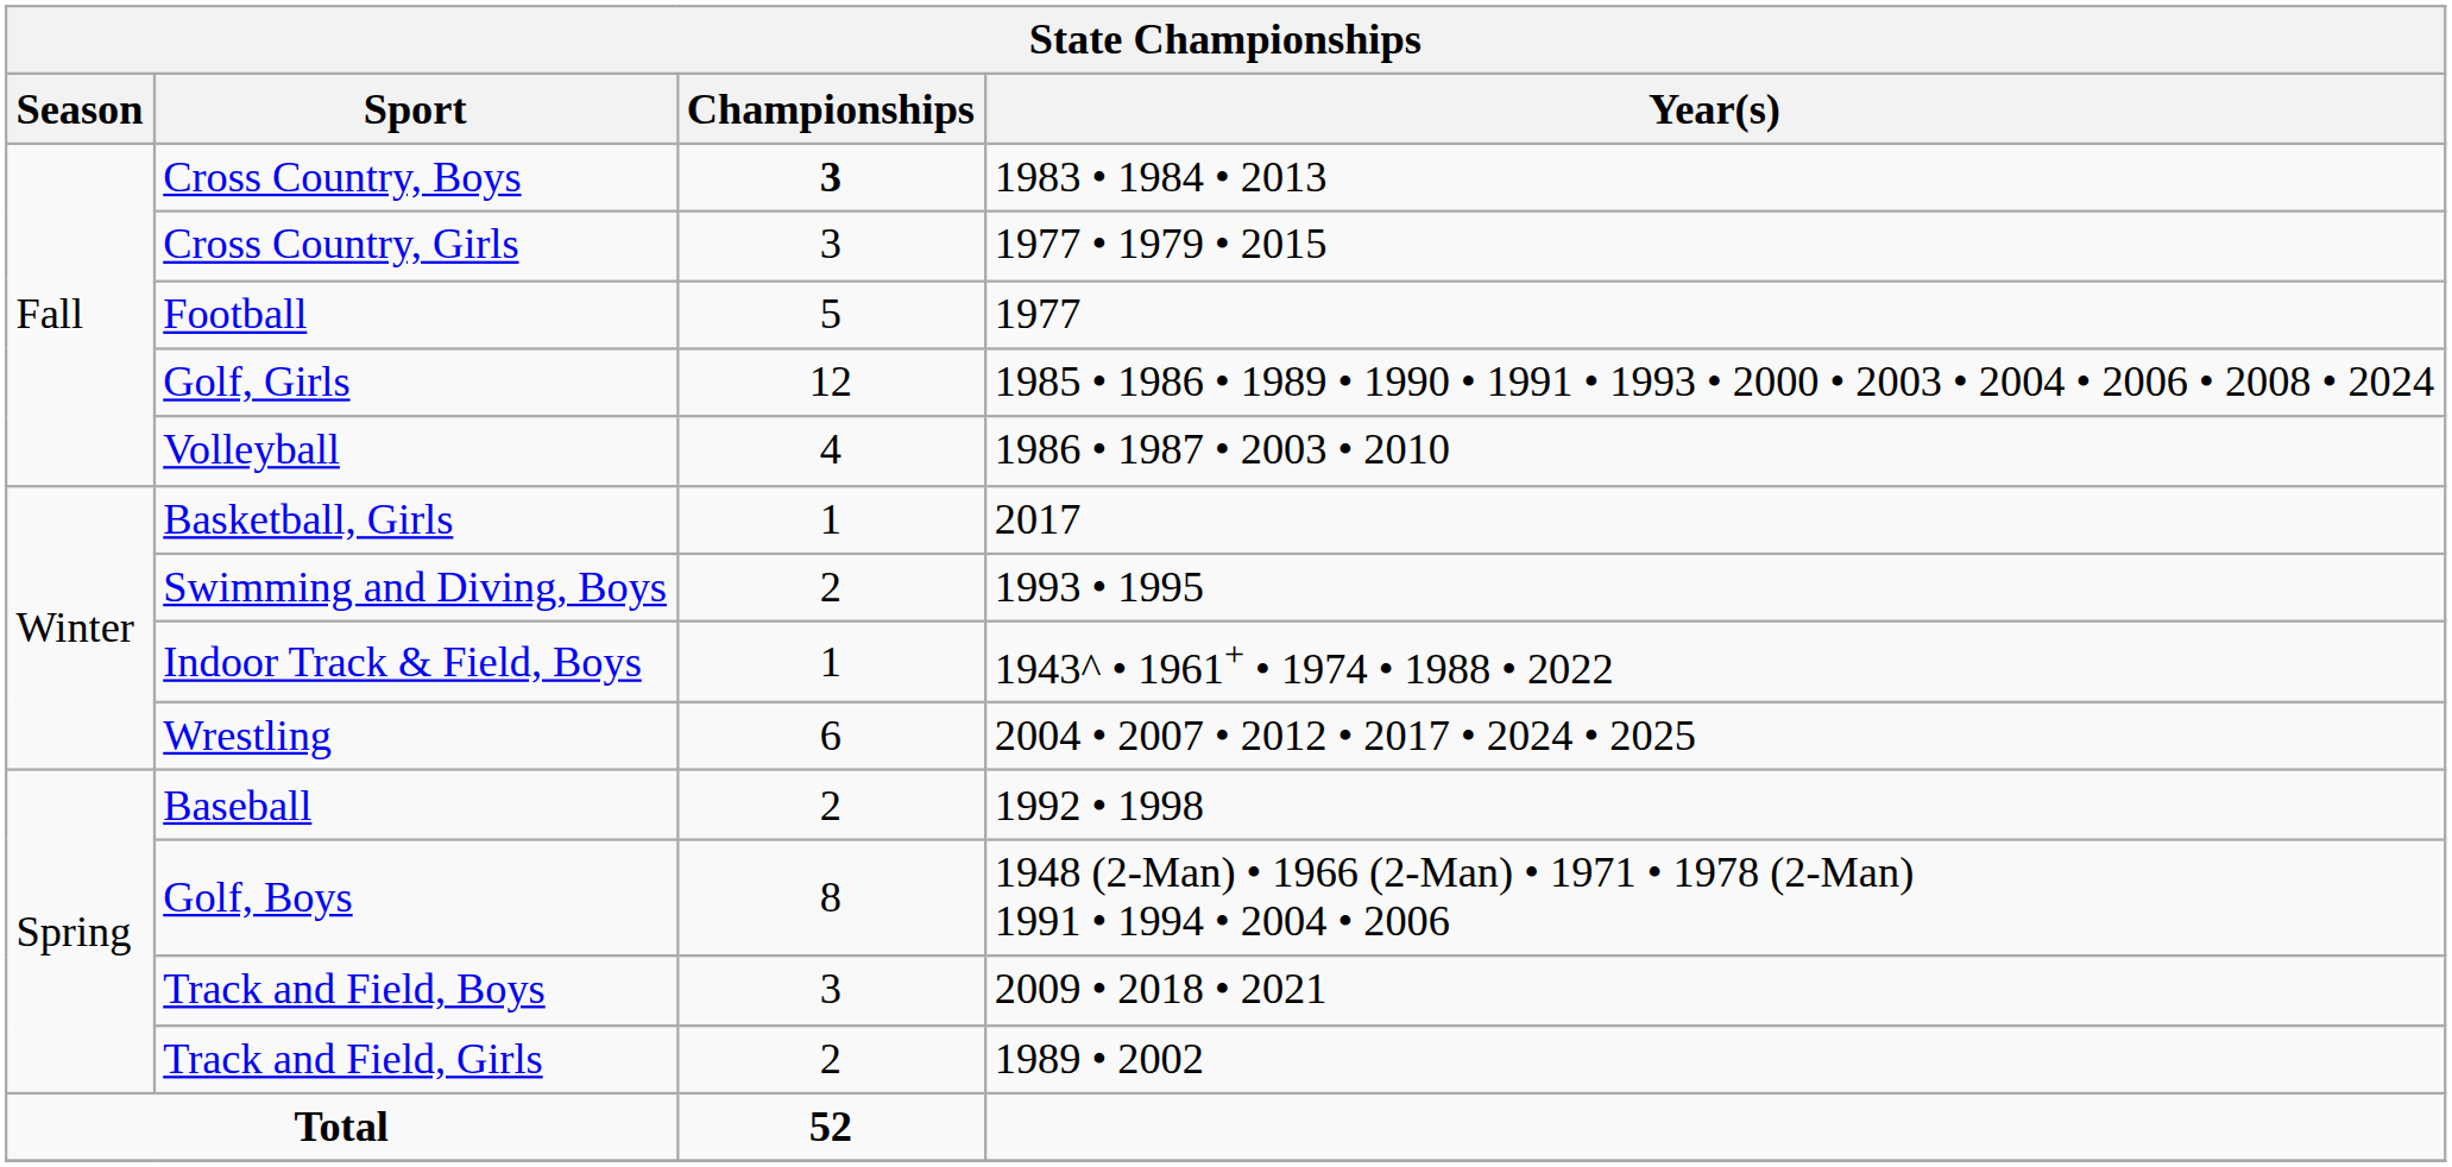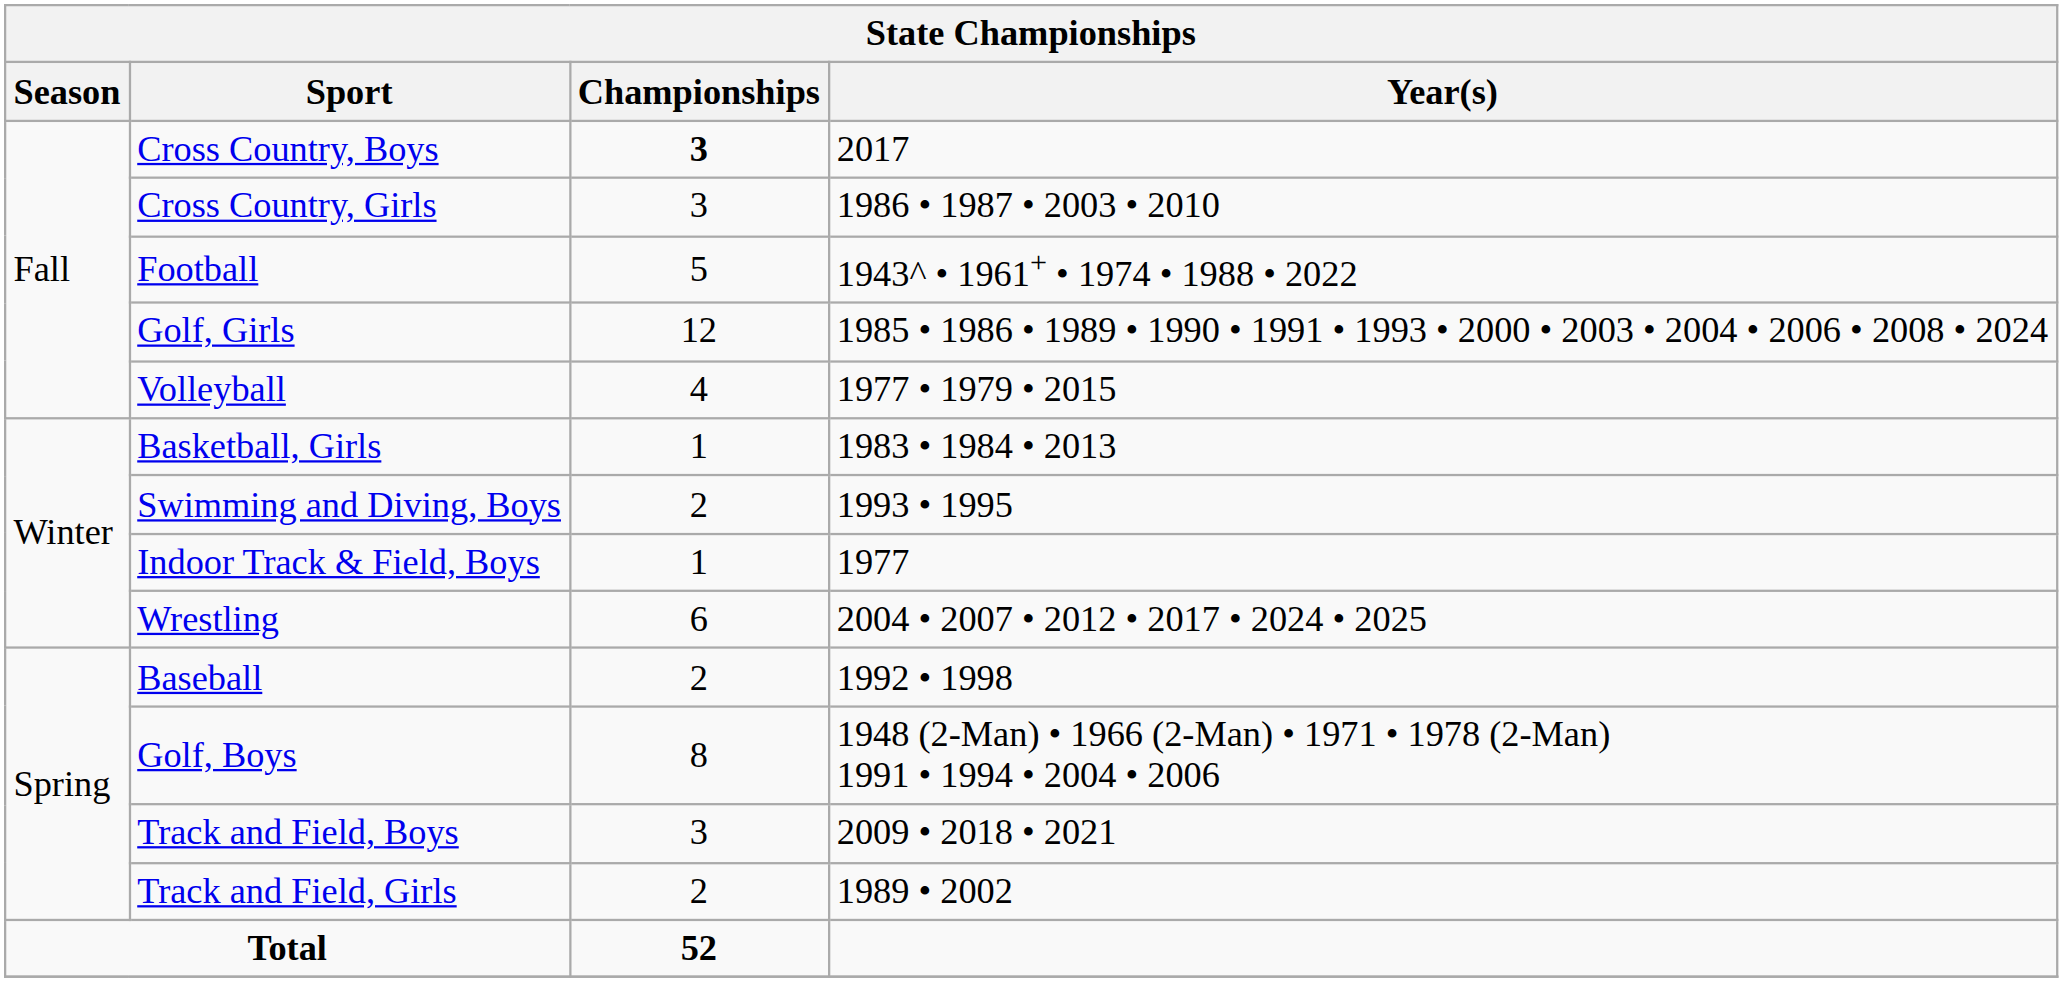Cross Country, Boys | Year(s): 1983 • 1984 • 2013 -> 2017
Cross Country, Girls | Year(s): 1977 • 1979 • 2015 -> 1986 • 1987 • 2003 • 2010
Football | Year(s): 1977 -> 1943^ • 1961+ • 1974 • 1988 • 2022
Volleyball | Year(s): 1986 • 1987 • 2003 • 2010 -> 1977 • 1979 • 2015
Basketball, Girls | Year(s): 2017 -> 1983 • 1984 • 2013
Indoor Track & Field, Boys | Year(s): 1943^ • 1961+ • 1974 • 1988 • 2022 -> 1977
